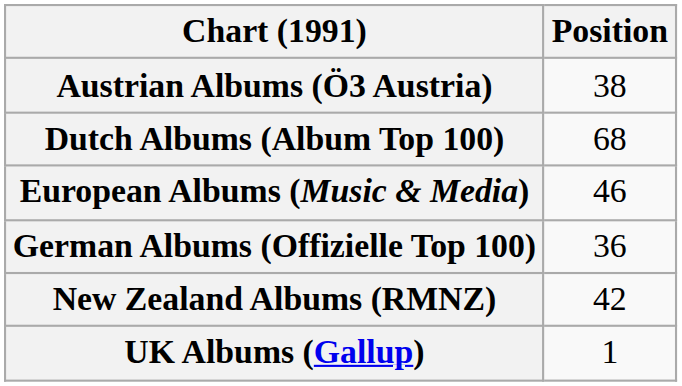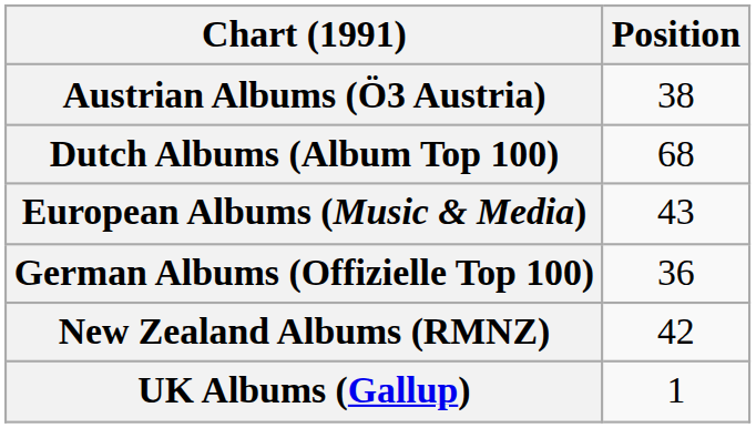European Albums (Music & Media) | Position: 46 -> 43
